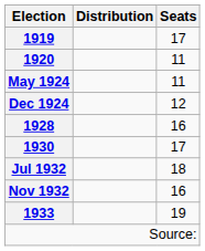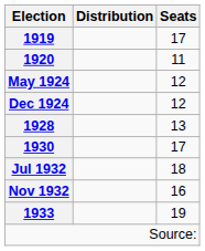May 1924 | Seats: 11 -> 12
1928 | Seats: 16 -> 13
